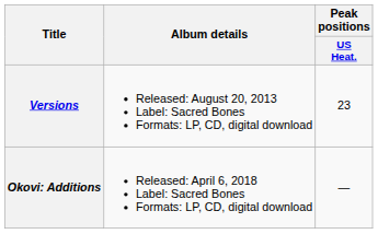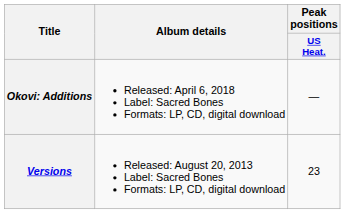rows swapped: Versions <-> Okovi: Additions
